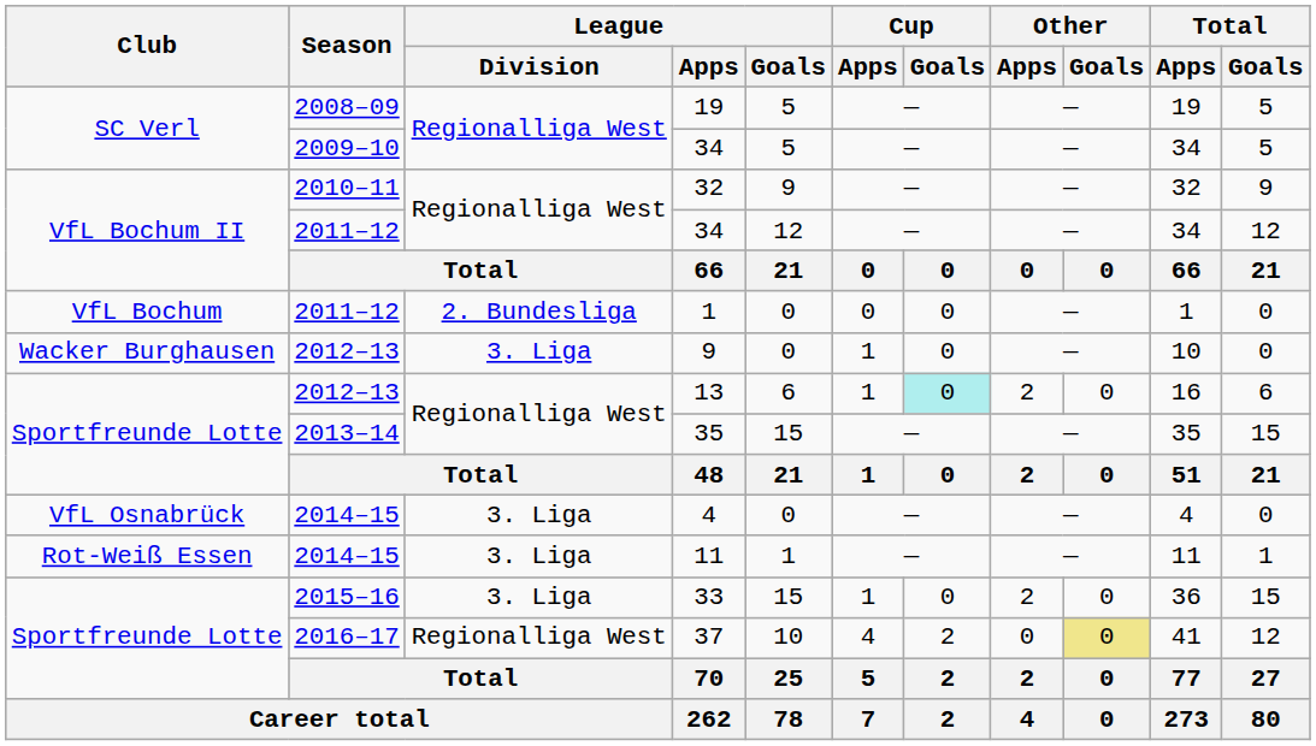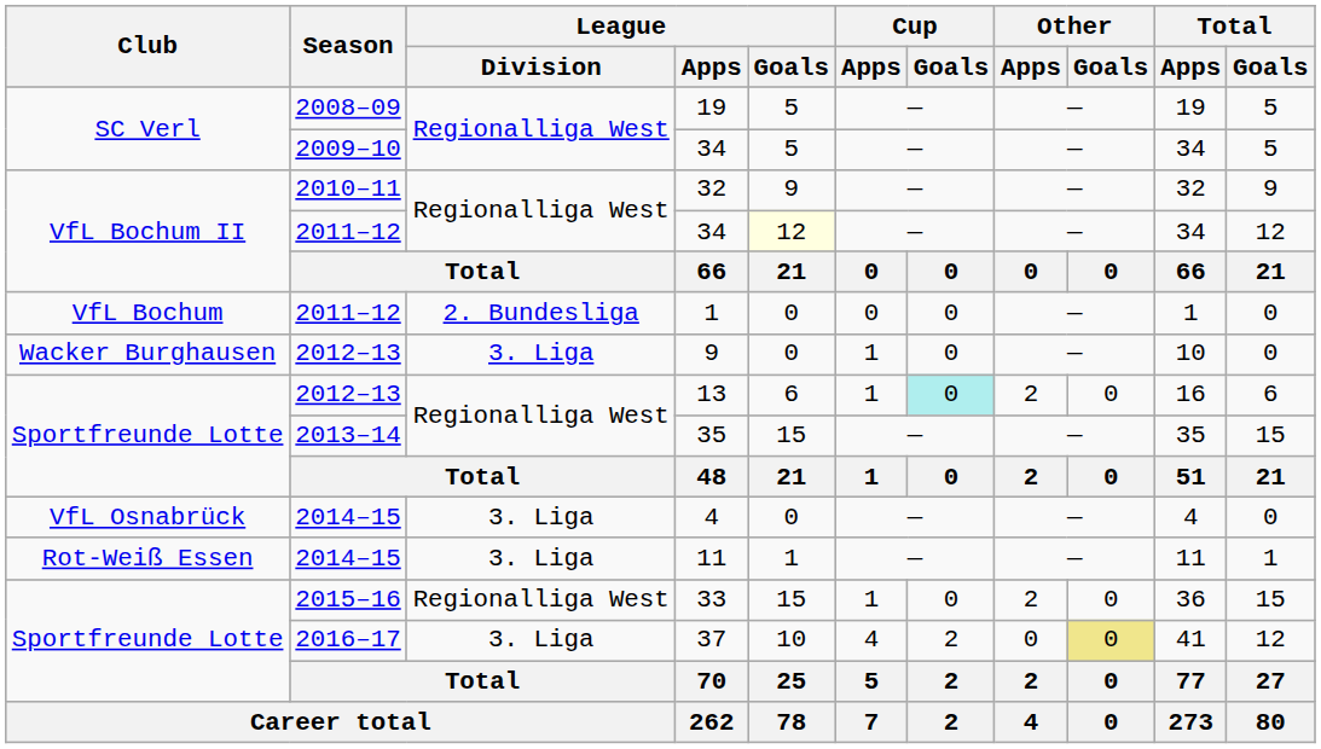2011–12 / 34 | League / Goals: no background -> lightyellow background
33 | League / Division: 3. Liga -> Regionalliga West
37 | League / Division: Regionalliga West -> 3. Liga
